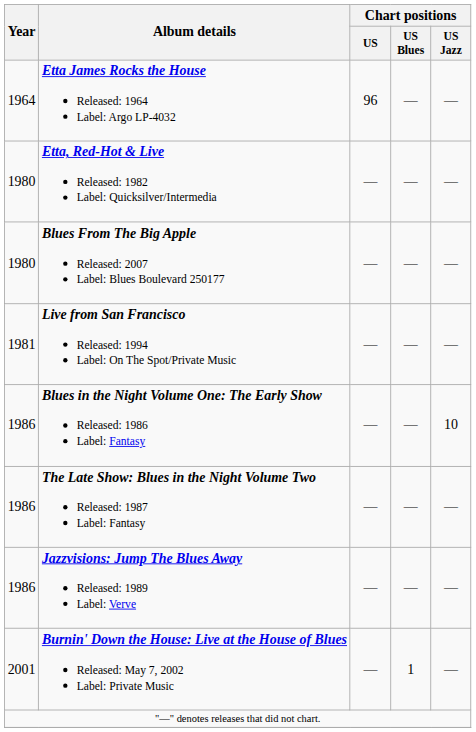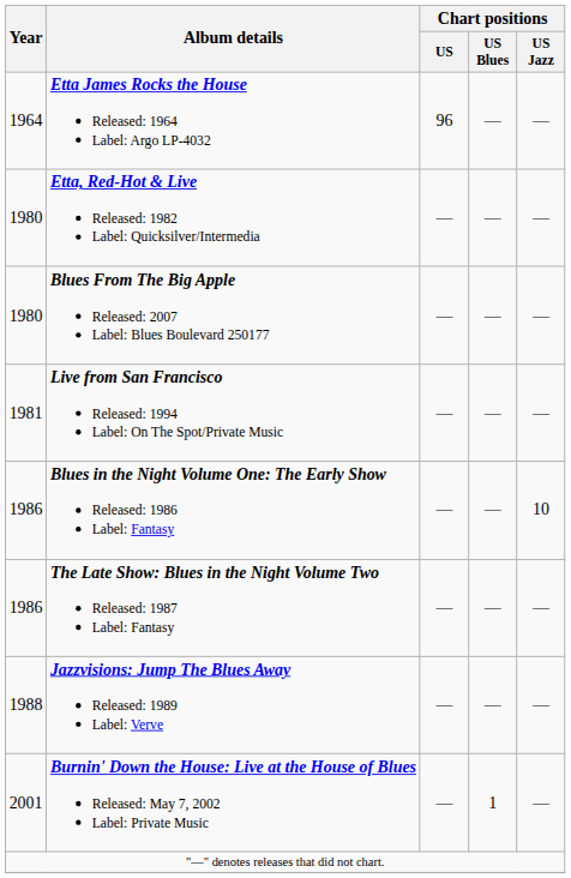Jazzvisions: Jump The Blues Away Released: 1989 Label: Verve | Year: 1986 -> 1988
